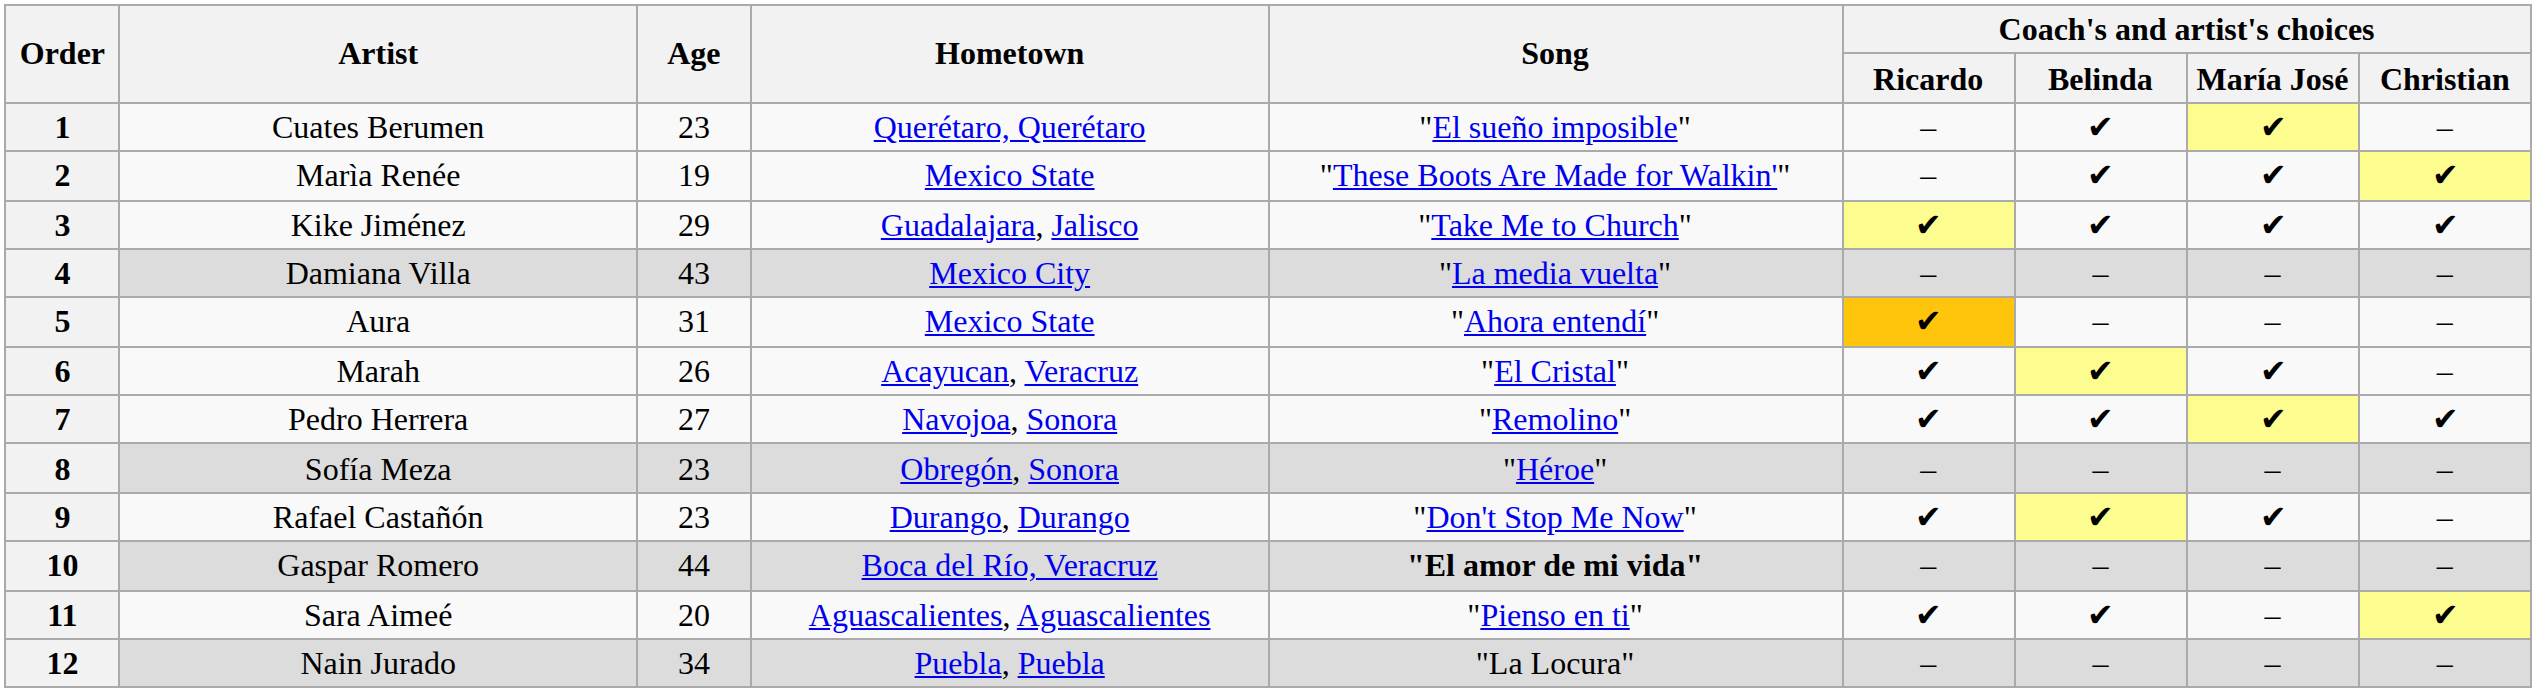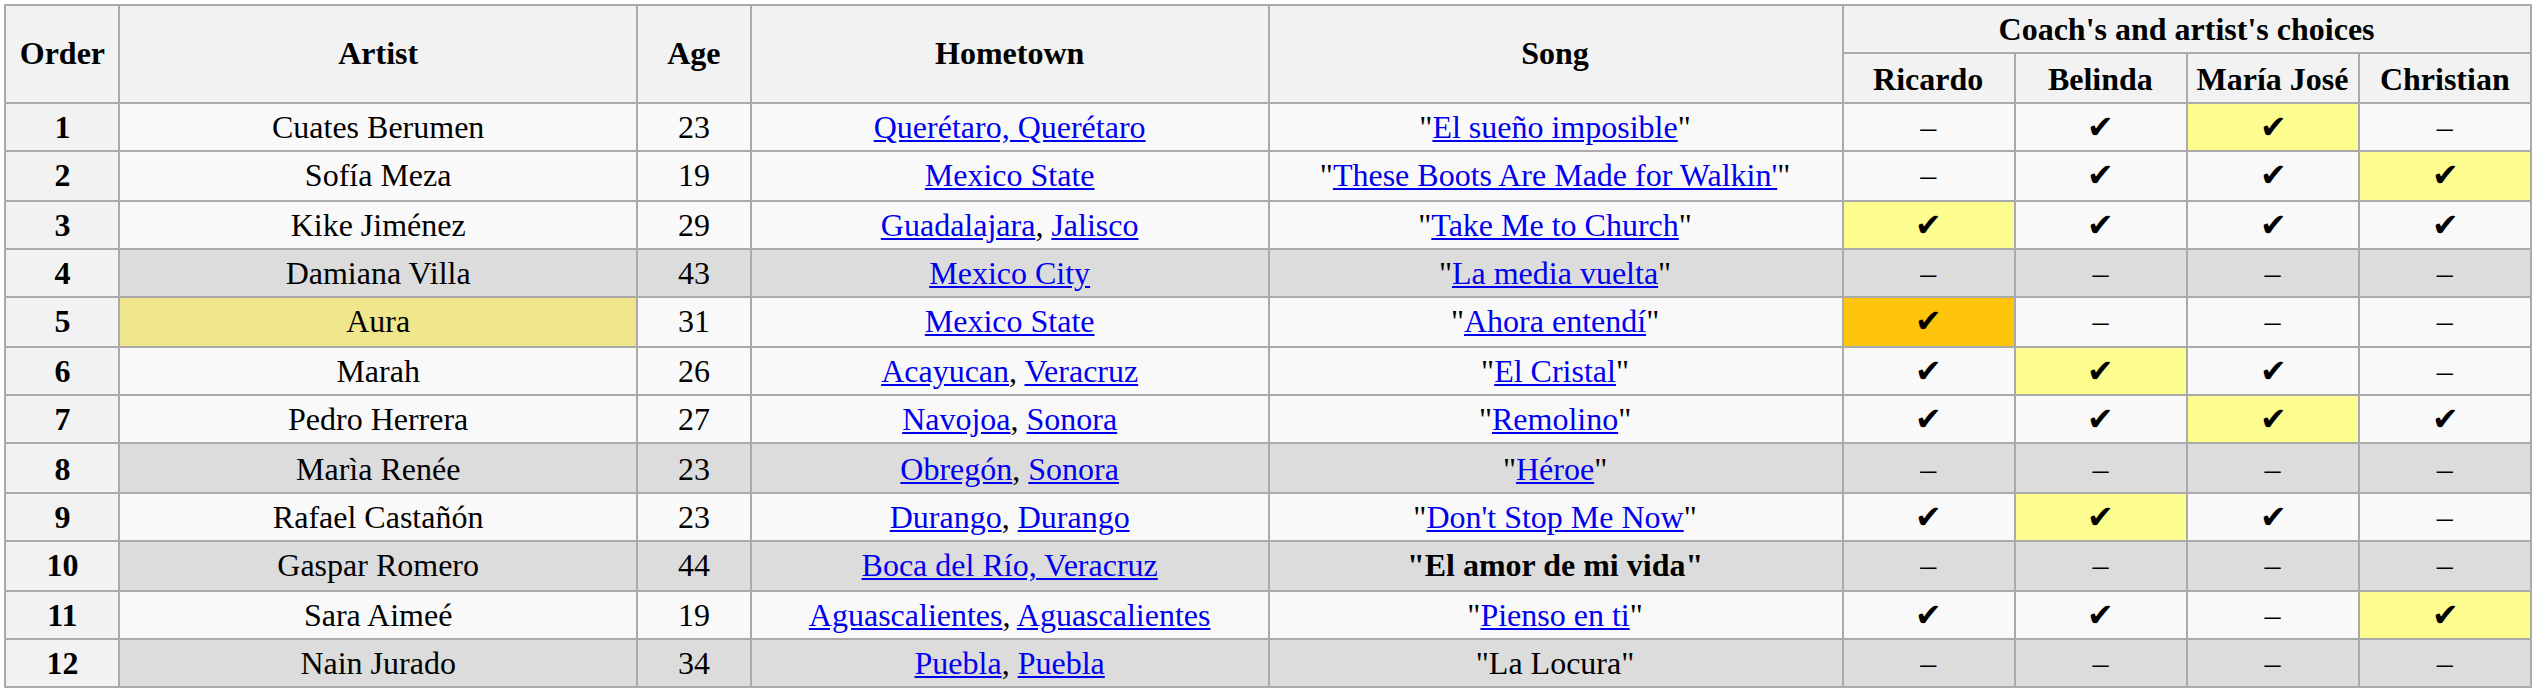2 | Artist: Marìa Renée -> Sofía Meza
5 | Artist: no background -> khaki background
8 | Artist: Sofía Meza -> Marìa Renée
11 | Age: 20 -> 19
